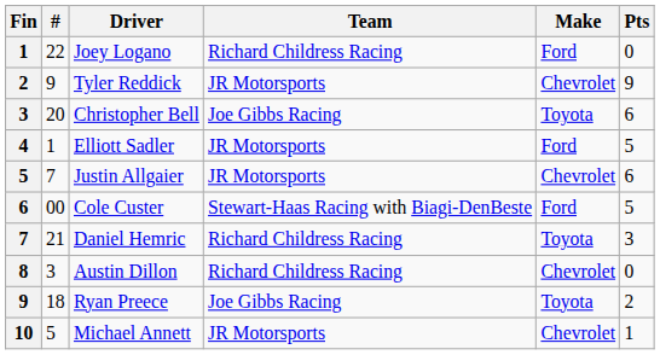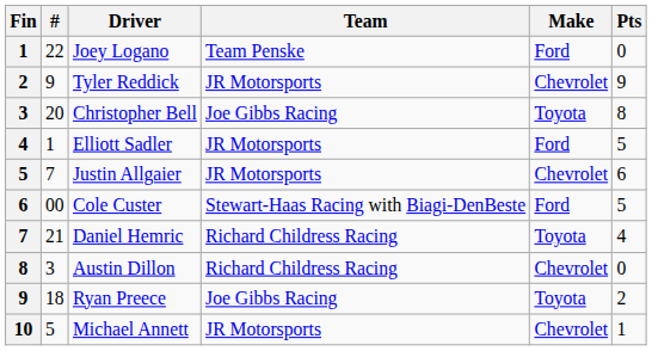Joey Logano | Team: Richard Childress Racing -> Team Penske
Christopher Bell | Pts: 6 -> 8
Daniel Hemric | Pts: 3 -> 4
